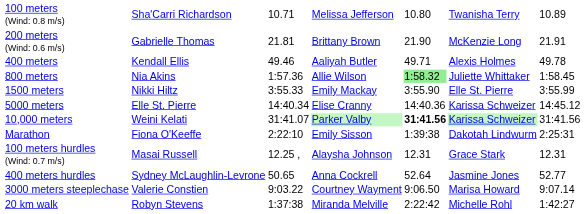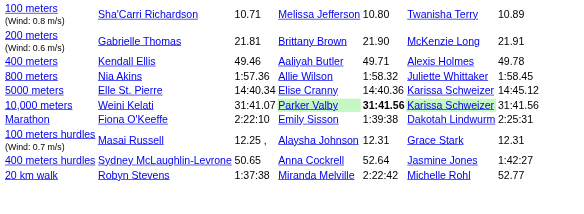800 meters | column 5: lightgreen background -> no background
- row: 1500 meters | Nikki Hiltz | 3:55.33 | Emily Mackay | 3:55.90 | Elle St. Pierre | 3:55.99
400 meters hurdles | column 7: 52.77 -> 1:42:27
- row: 3000 meters steeplechase | Valerie Constien | 9:03.22 | Courtney Wayment | 9:06.50 | Marisa Howard | 9:07.14
20 km walk | column 7: 1:42:27 -> 52.77
